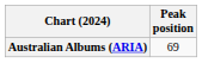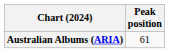Australian Albums (ARIA) | Peak position: 69 -> 61
